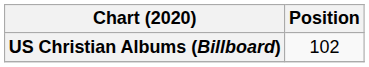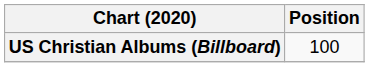US Christian Albums (Billboard) | Position: 102 -> 100
